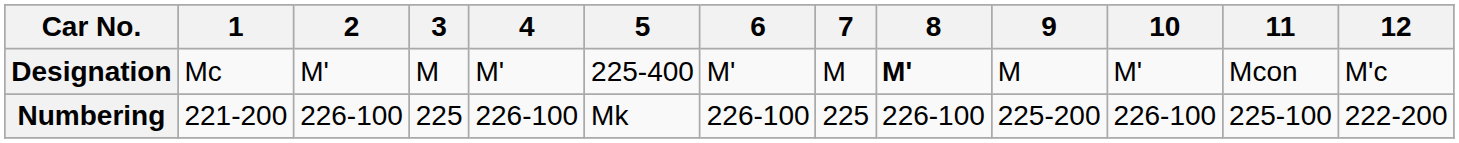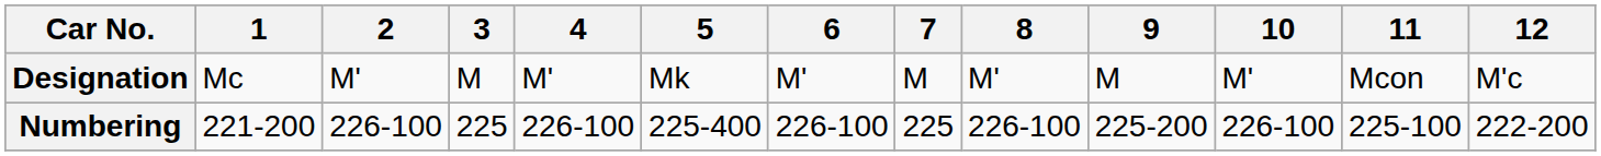Designation | 5: 225-400 -> Mk
Designation | 8: bold -> normal
Numbering | 5: Mk -> 225-400
